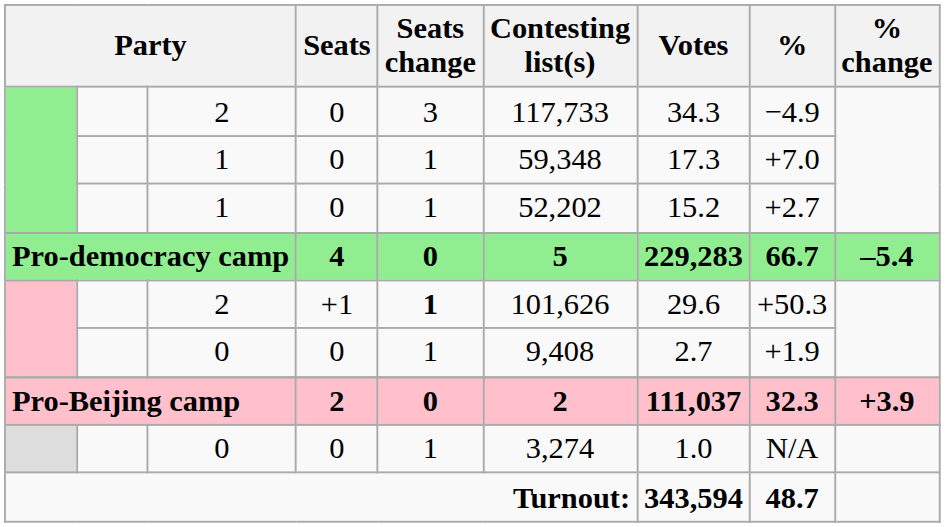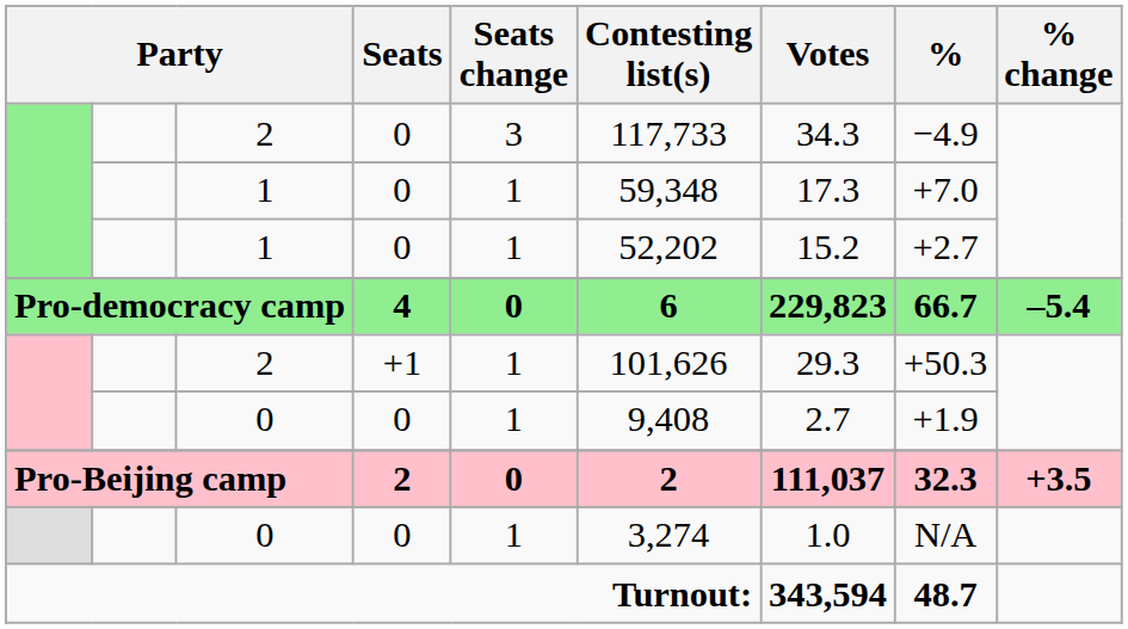Pro-democracy camp | Contesting list(s): 5 -> 6
Pro-democracy camp | Votes: 229,283 -> 229,823
2 / +1 | Seats change: bold -> normal
2 / +1 | Votes: 29.6 -> 29.3
Pro-Beijing camp | % change: +3.9 -> +3.5
